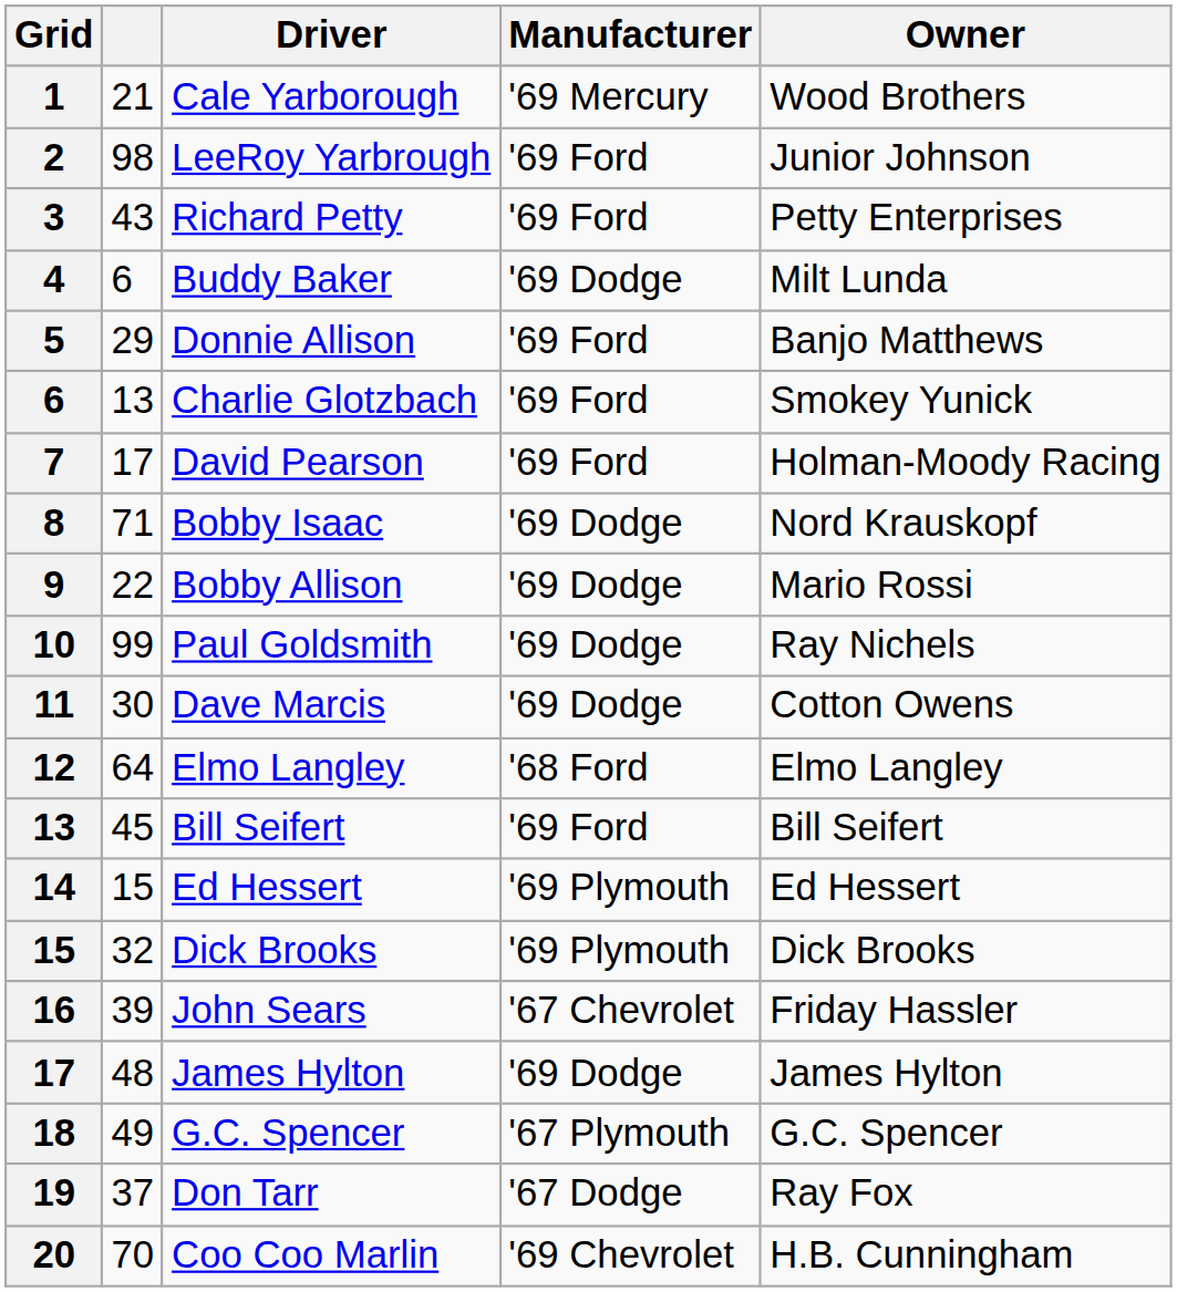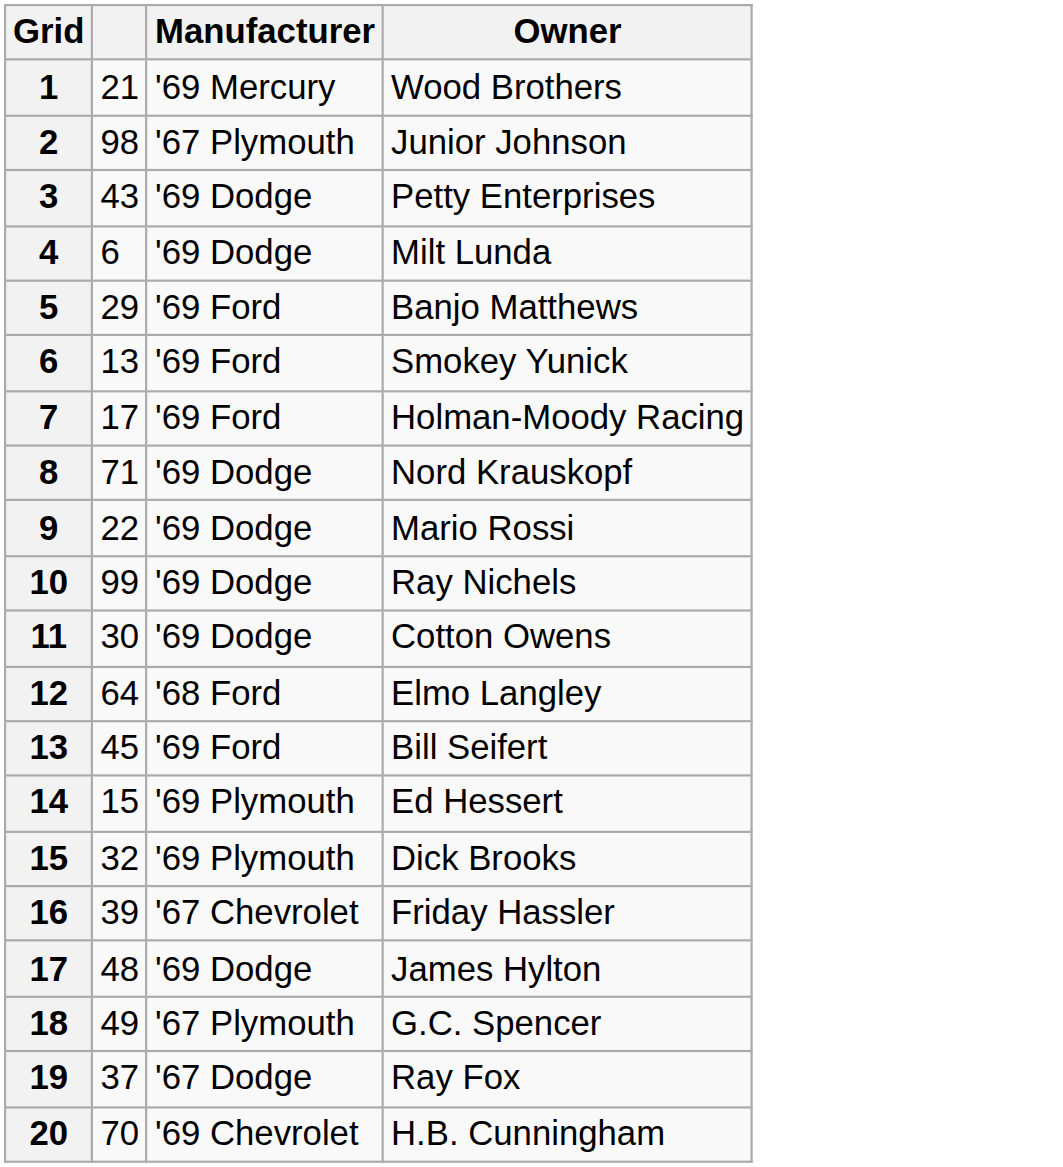- column: Driver | Cale Yarborough | LeeRoy Yarbrough | Richard Petty | Buddy Baker | Donnie Allison | Charlie Glotzbach | David Pearson | Bobby Isaac | Bobby Allison | Paul Goldsmith | Dave Marcis | Elmo Langley | Bill Seifert | Ed Hessert | Dick Brooks | John Sears | James Hylton | G.C. Spencer | Don Tarr | Coo Coo Marlin
2 | Manufacturer: '69 Ford -> '67 Plymouth
3 | Manufacturer: '69 Ford -> '69 Dodge
